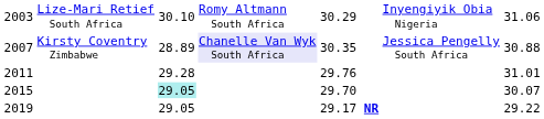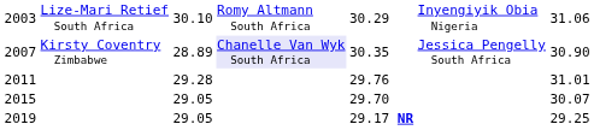2007 | column 7: 30.88 -> 30.90
2015 | column 3: paleturquoise background -> no background
2019 | column 7: 29.22 -> 29.25
